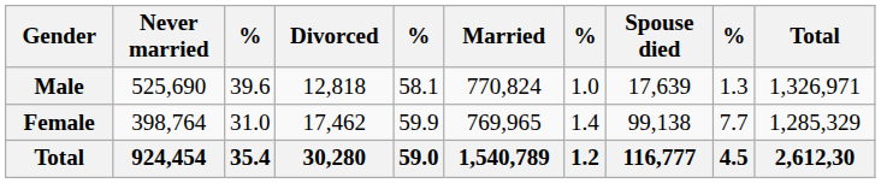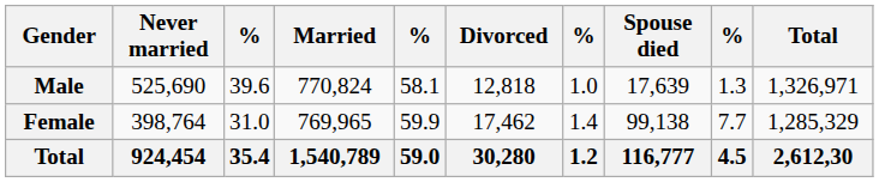columns swapped: Married <-> Divorced
